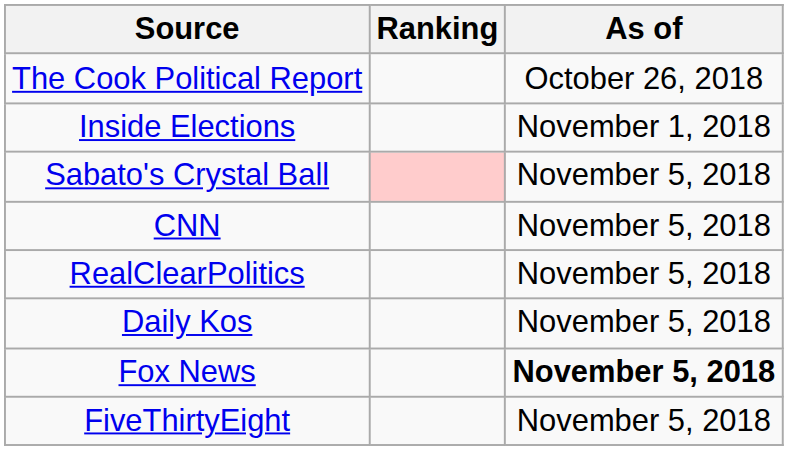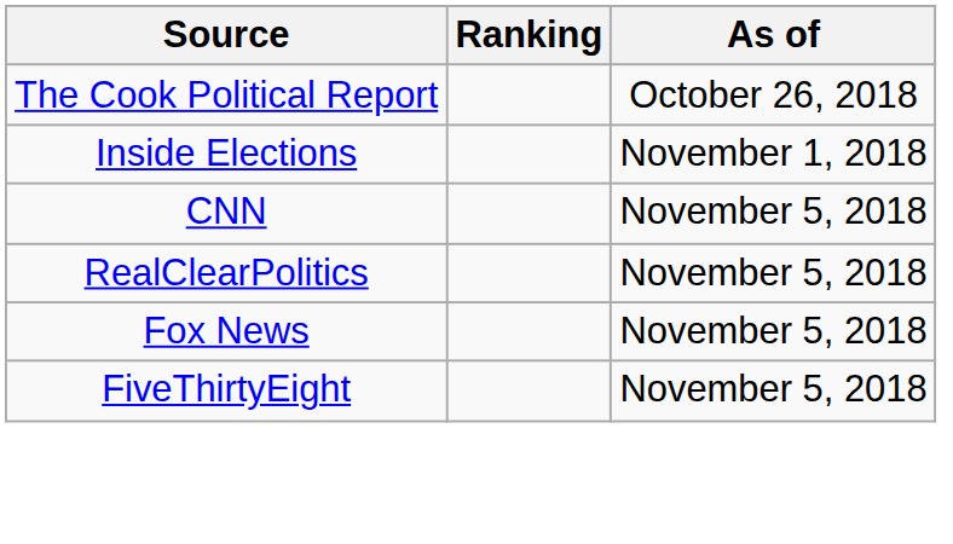- row: Sabato's Crystal Ball | November 5, 2018
- row: Daily Kos | November 5, 2018
Fox News | As of: bold -> normal
